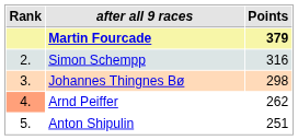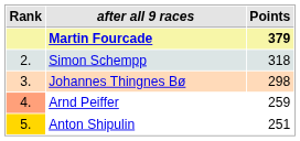Simon Schempp | Points: 316 -> 318
Arnd Peiffer | Points: 262 -> 259
Anton Shipulin | Rank: no background -> gold background
